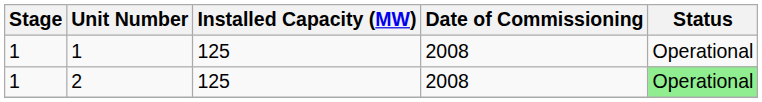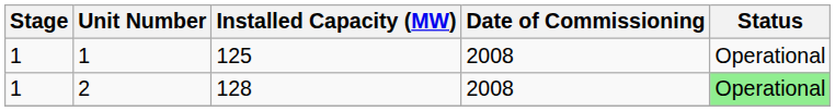2 | Installed Capacity (MW): 125 -> 128
